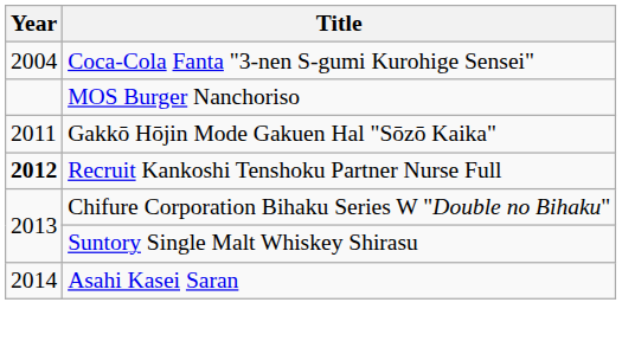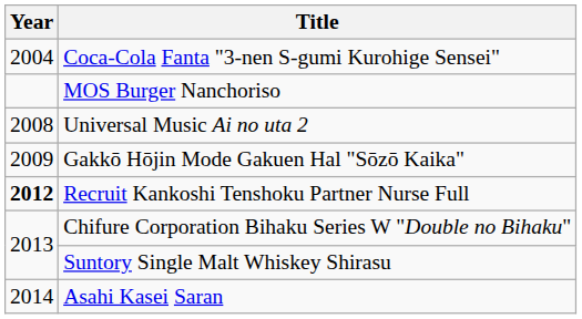+ row: 2008 | Universal Music Ai no uta 2
Gakkō Hōjin Mode Gakuen Hal "Sōzō Kaika" | Year: 2011 -> 2009
